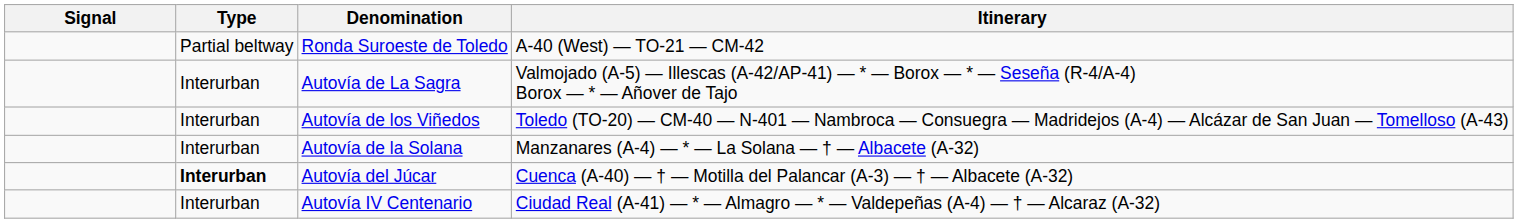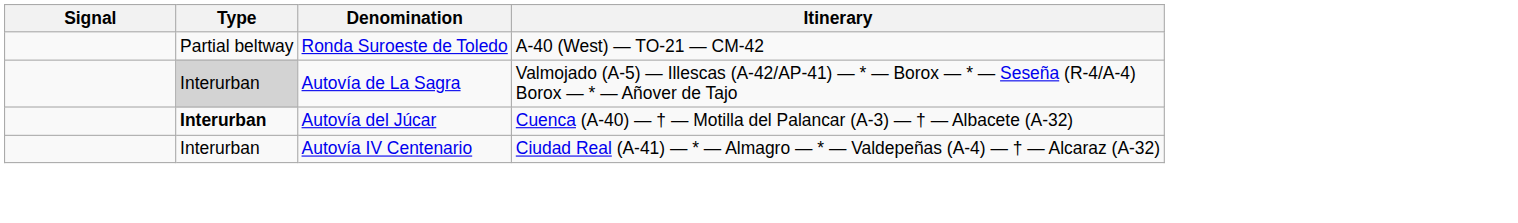Autovía de La Sagra | Type: no background -> lightgrey background
- row: Interurban | Autovía de los Viñedos | Toledo (TO-20) — CM-40 — N-401 — Nambroca — Consuegra — Madridejos (A-4) — Alcázar de San Juan — Tomelloso (A-43)
- row: Interurban | Autovía de la Solana | Manzanares (A-4) — * — La Solana — † — Albacete (A-32)
